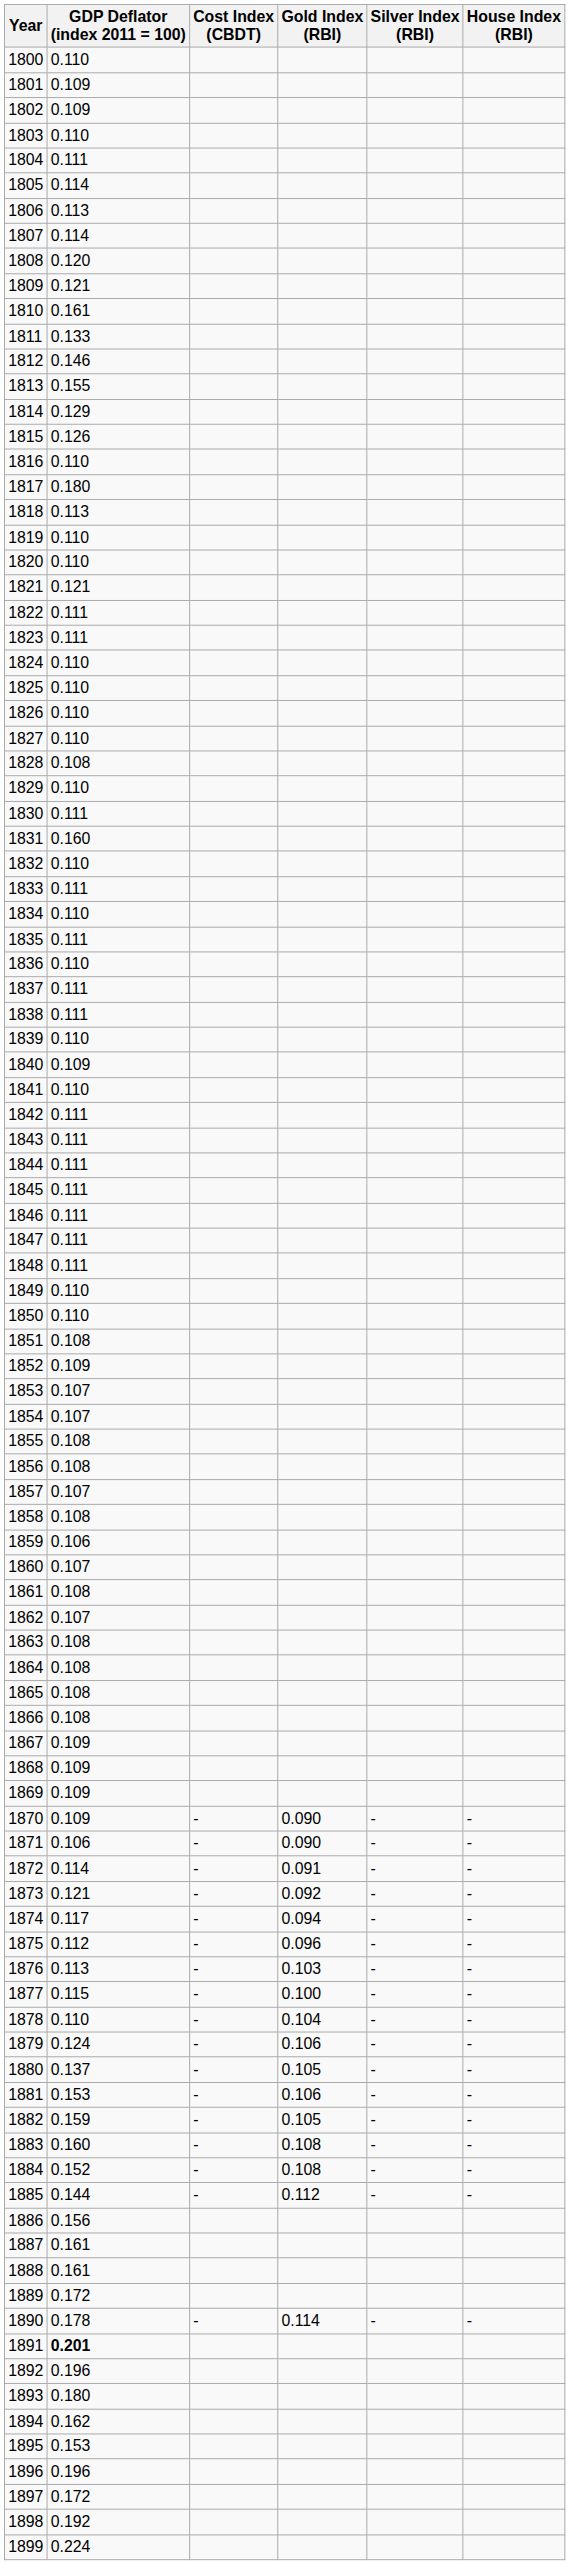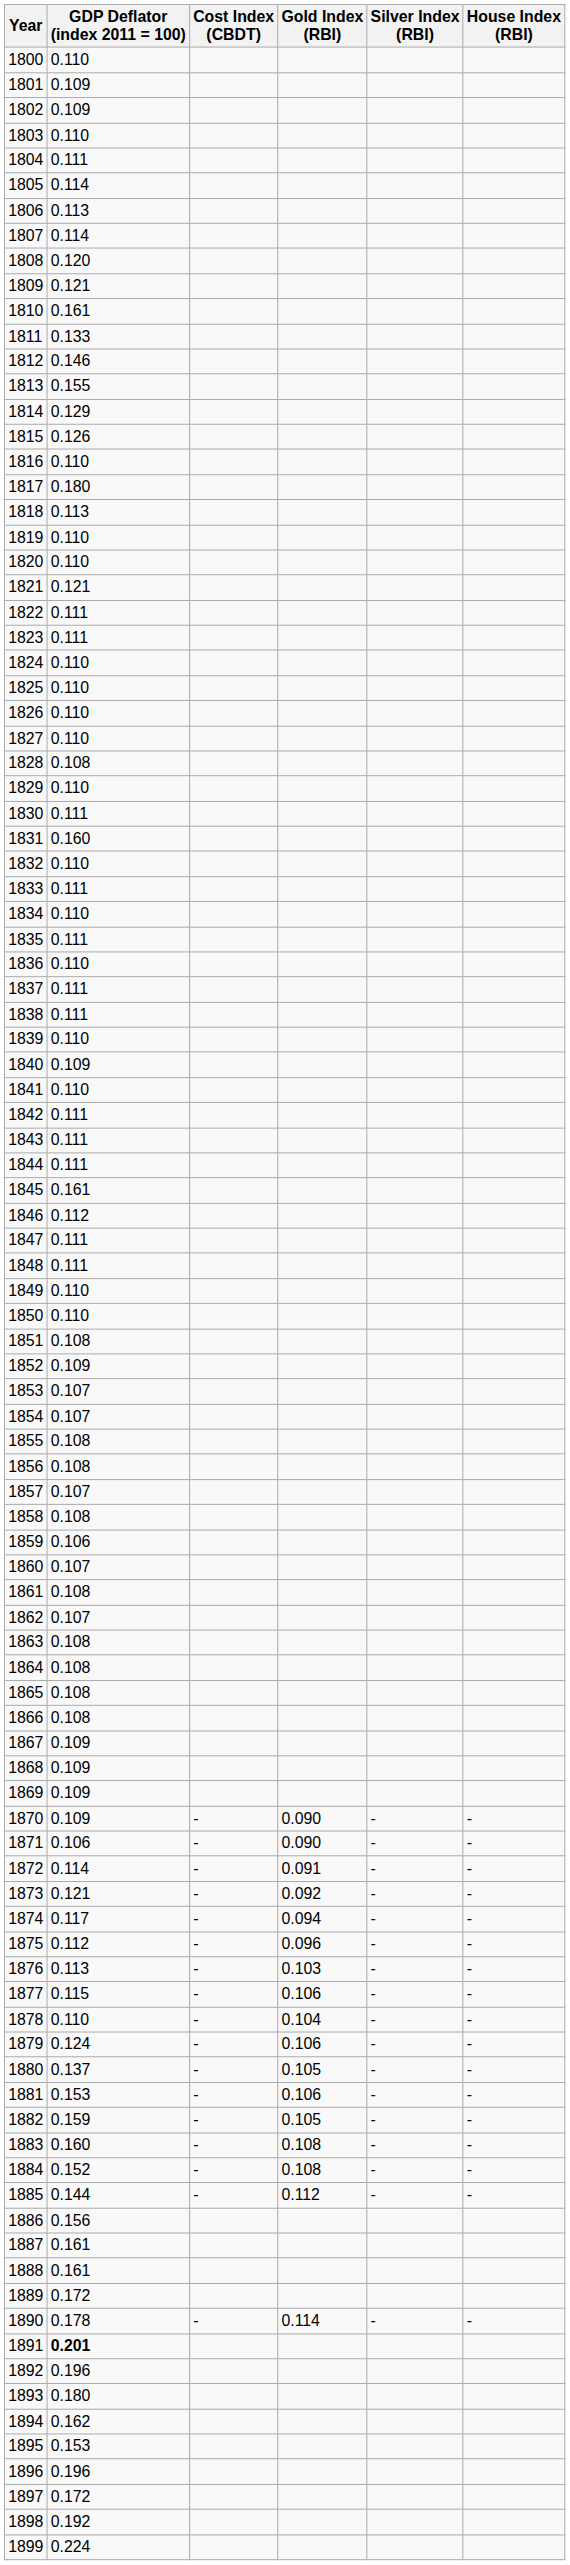1845 | GDP Deflator (index 2011 = 100): 0.111 -> 0.161
1846 | GDP Deflator (index 2011 = 100): 0.111 -> 0.112
1877 | Gold Index (RBI): 0.100 -> 0.106
